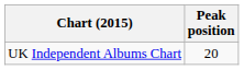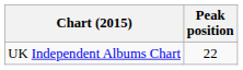UK Independent Albums Chart | Peak position: 20 -> 22
